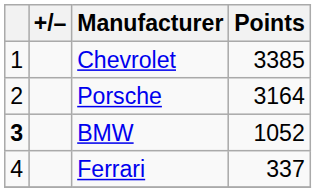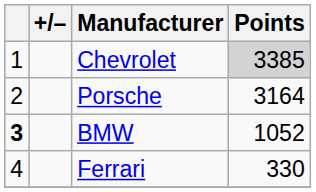Chevrolet | Points: no background -> lightgrey background
Ferrari | Points: 337 -> 330
